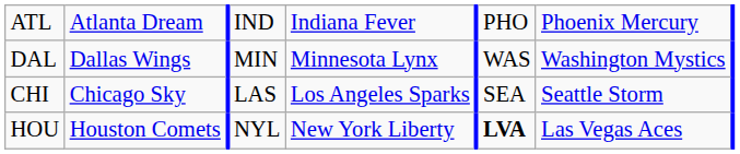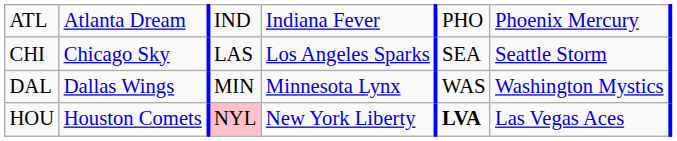rows swapped: CHI <-> DAL
HOU | column 3: no background -> pink background
